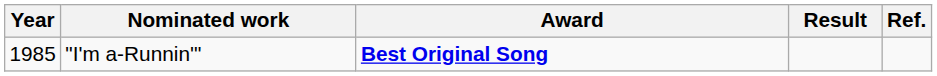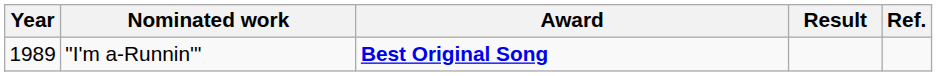"I'm a-Runnin'" | Year: 1985 -> 1989
